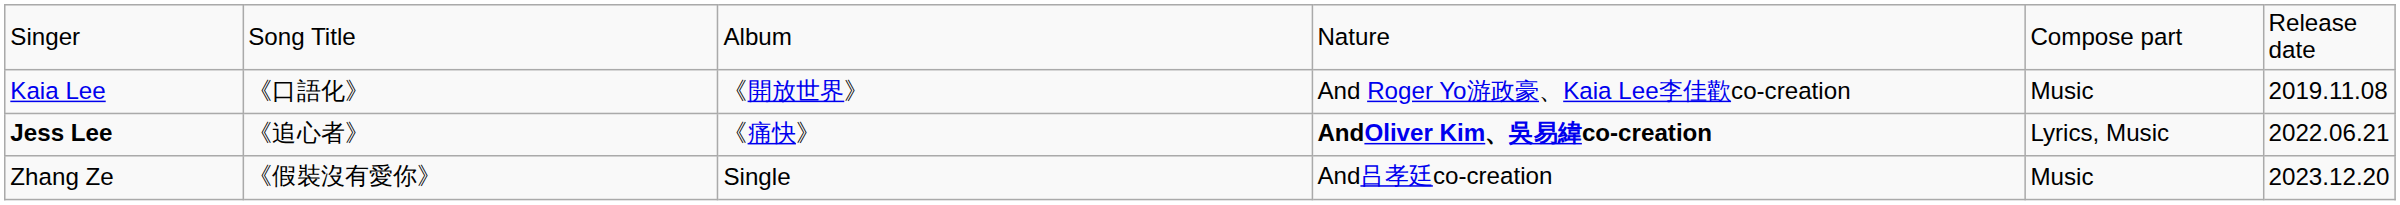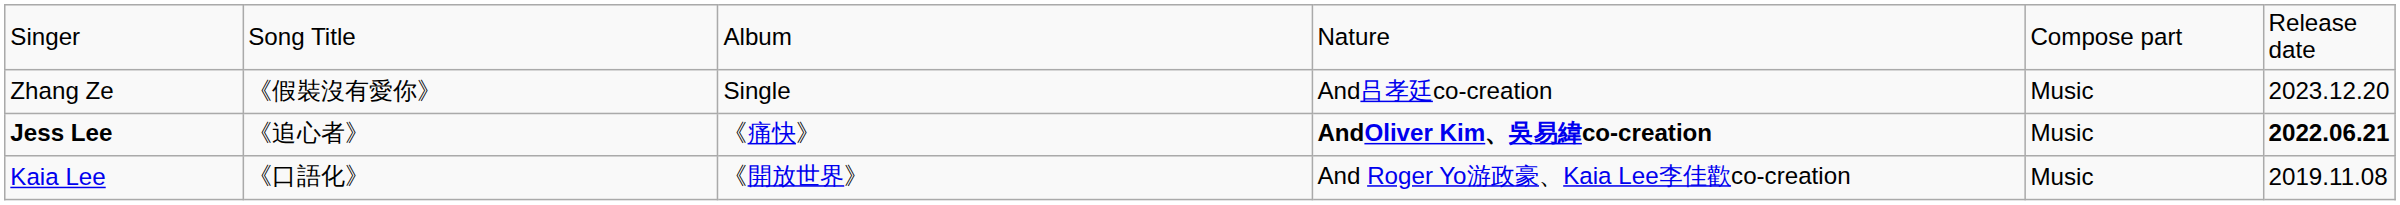rows swapped: Kaia Lee <-> Zhang Ze
Jess Lee | column 5: Lyrics, Music -> Music
Jess Lee | column 6: normal -> bold
